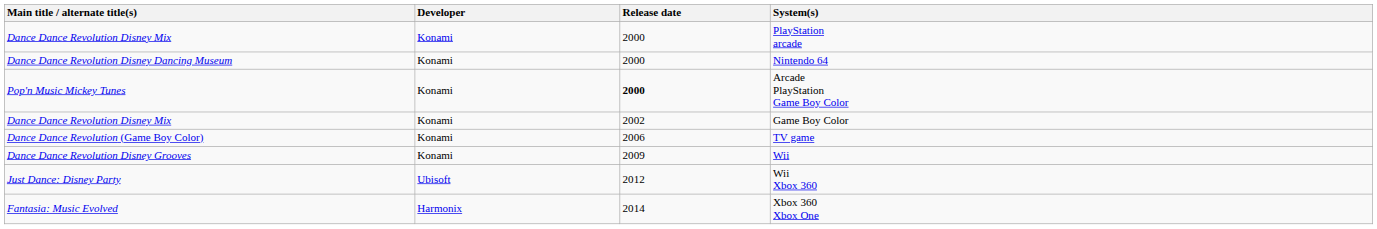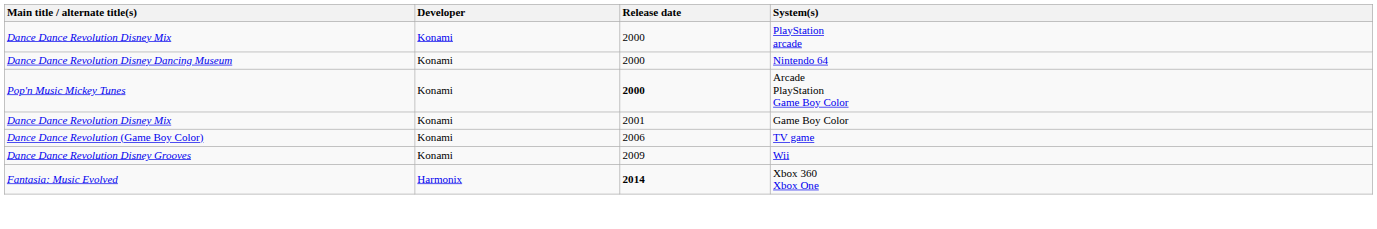Game Boy Color | Release date: 2002 -> 2001
- row: Just Dance: Disney Party | Ubisoft | 2012 | Wii Xbox 360
Xbox 360 Xbox One | Release date: normal -> bold
